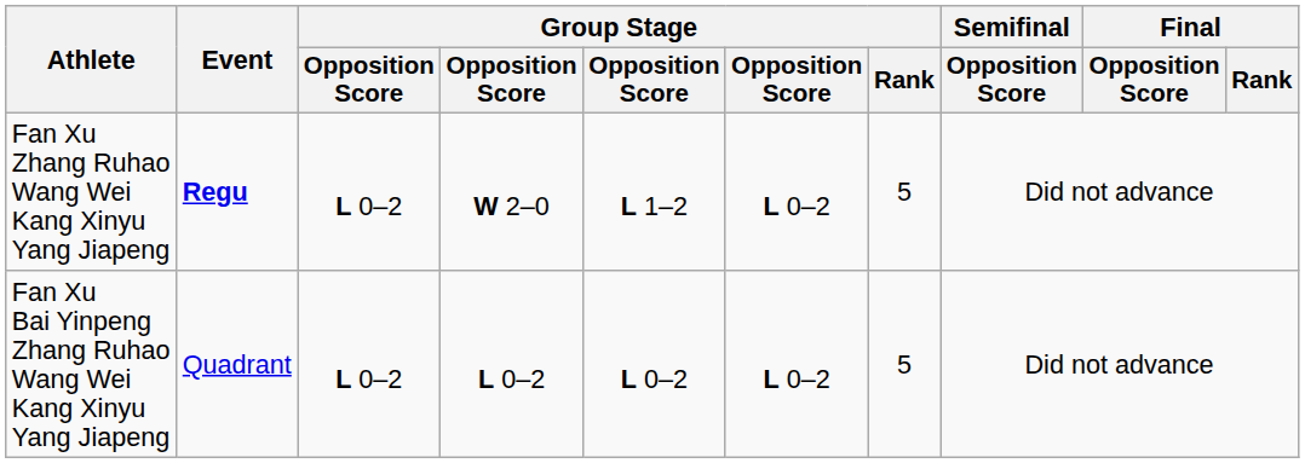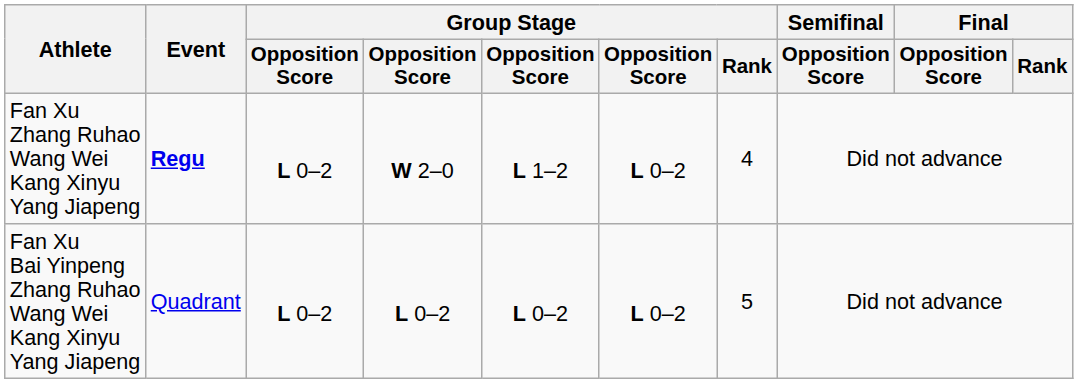Fan Xu Zhang Ruhao Wang Wei Kang Xinyu Yang Jiapeng | Group Stage / Rank: 5 -> 4
